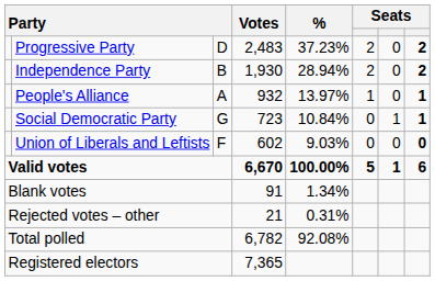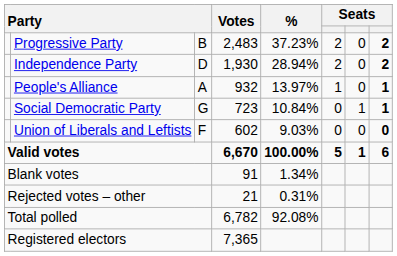Progressive Party | column 3: D -> B
Independence Party | column 3: B -> D
